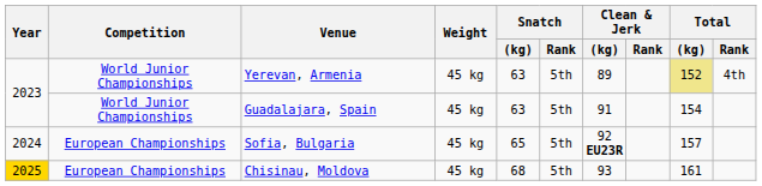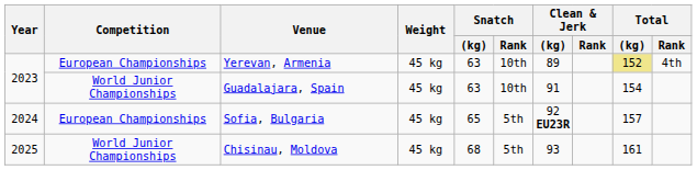Yerevan, Armenia | Competition: World Junior Championships -> European Championships
Yerevan, Armenia | Snatch / Rank: 5th -> 10th
Guadalajara, Spain | Snatch / Rank: 5th -> 10th
Chisinau, Moldova | Year: gold background -> no background
Chisinau, Moldova | Competition: European Championships -> World Junior Championships
